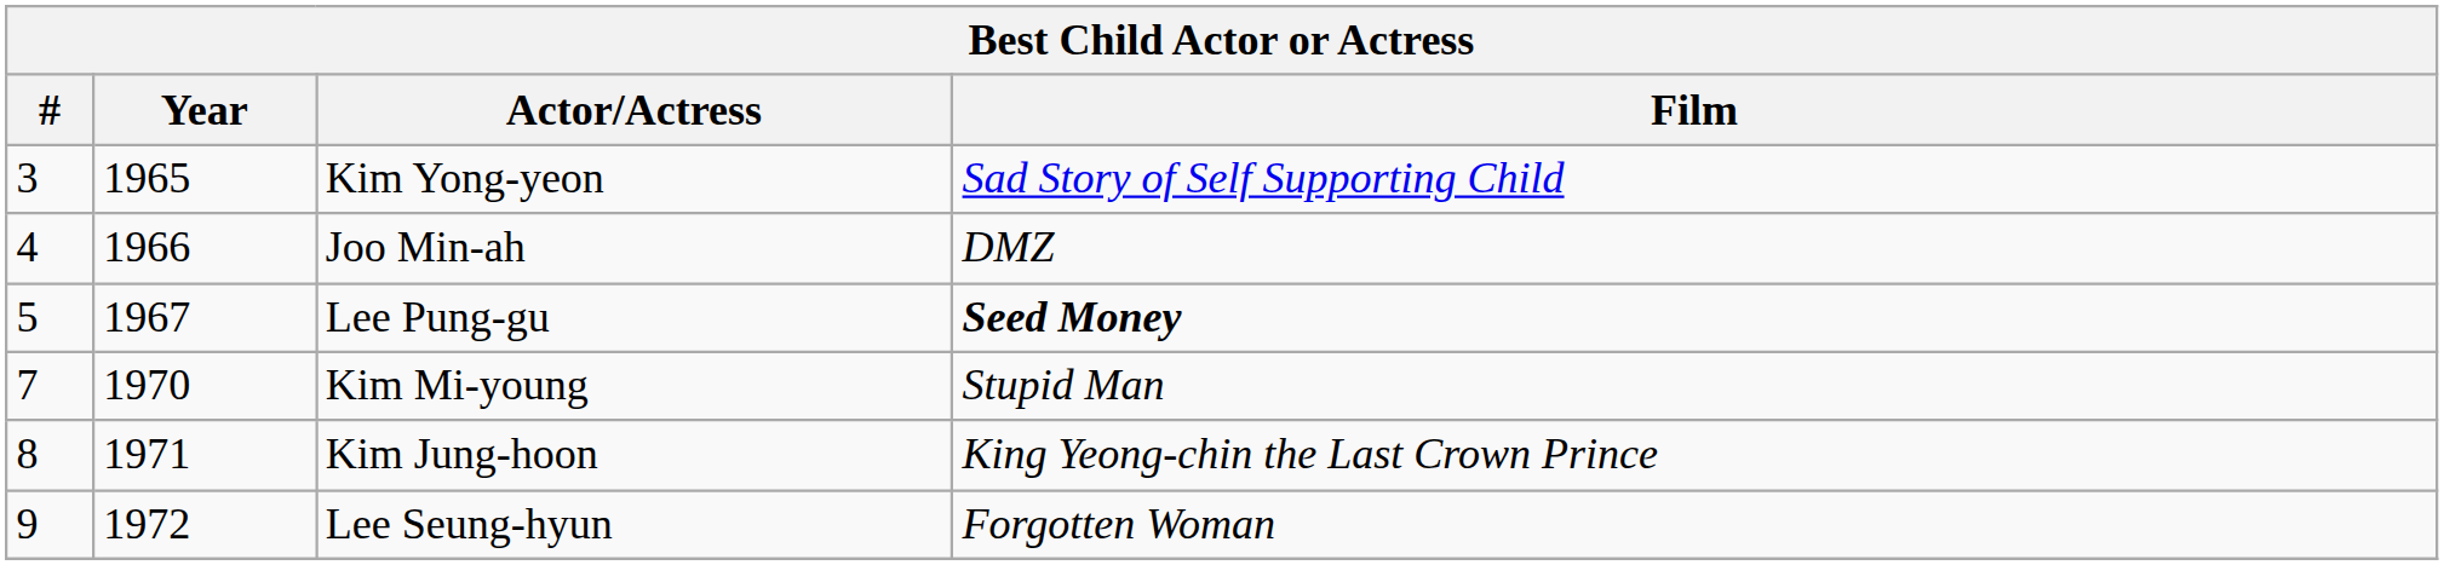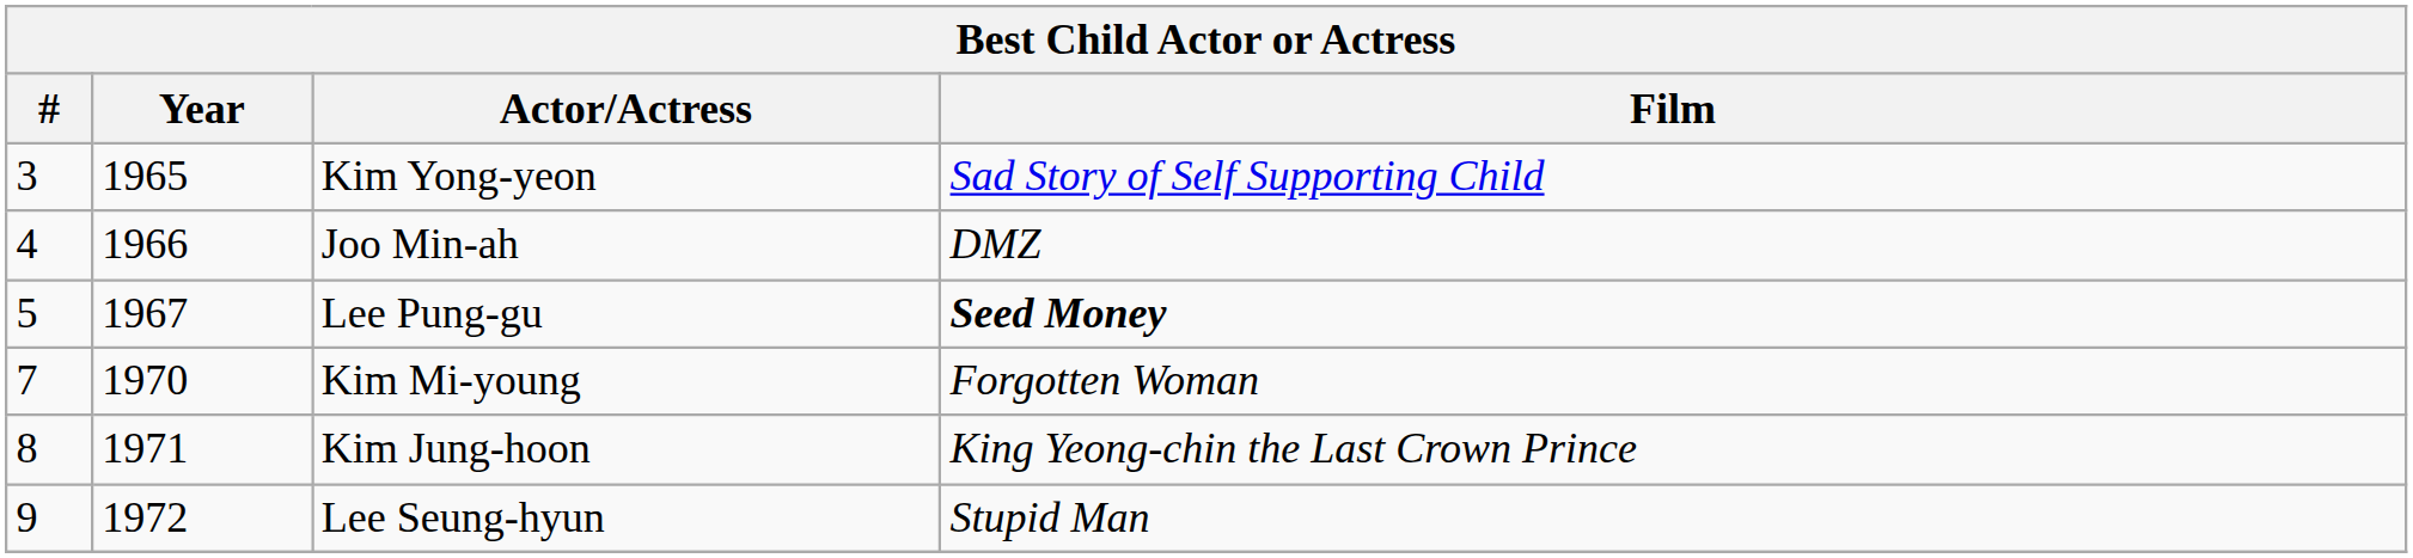Kim Mi-young | Film: Stupid Man -> Forgotten Woman
Lee Seung-hyun | Film: Forgotten Woman -> Stupid Man
